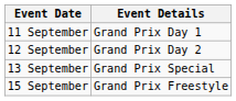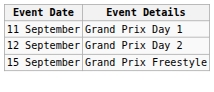- row: 13 September | Grand Prix Special
